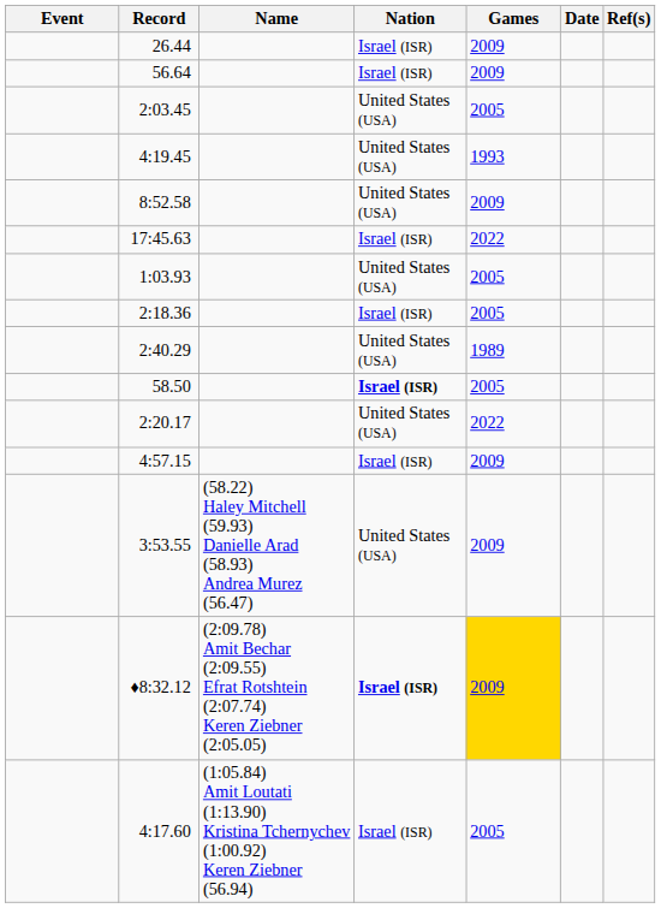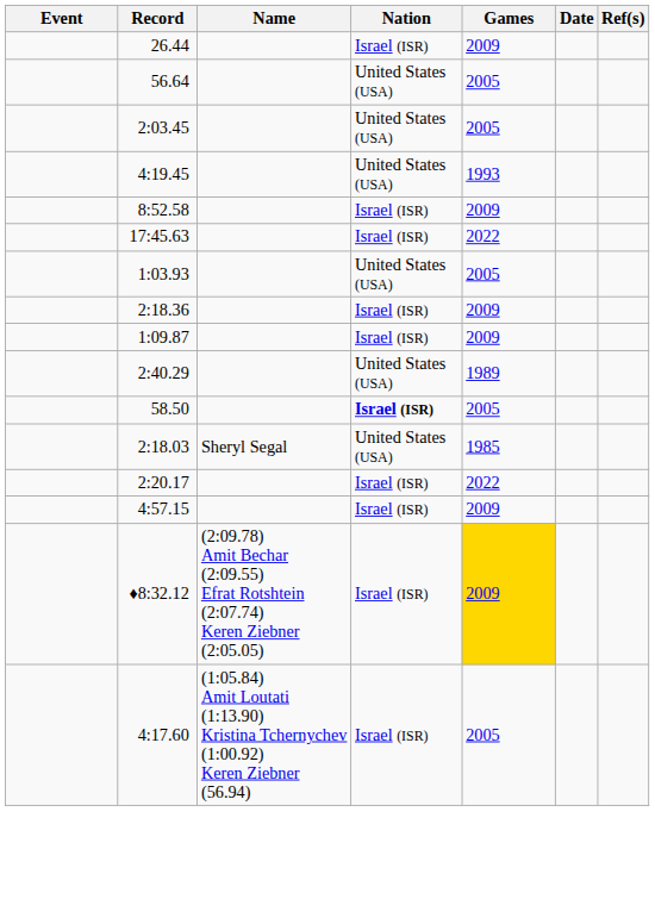56.64 | Nation: Israel (ISR) -> United States (USA)
56.64 | Games: 2009 -> 2005
8:52.58 | Nation: United States (USA) -> Israel (ISR)
2:18.36 | Games: 2005 -> 2009
+ row: 1:09.87 | Israel (ISR) | 2009
+ row: 2:18.03 | Sheryl Segal | United States (USA) | 1985
2:20.17 | Nation: United States (USA) -> Israel (ISR)
- row: 3:53.55 | (58.22) Haley Mitchell (59.93) Danielle Arad (58.93) Andrea Murez (56.47) | United States (USA) | 2009
♦8:32.12 | Nation: bold -> normal
